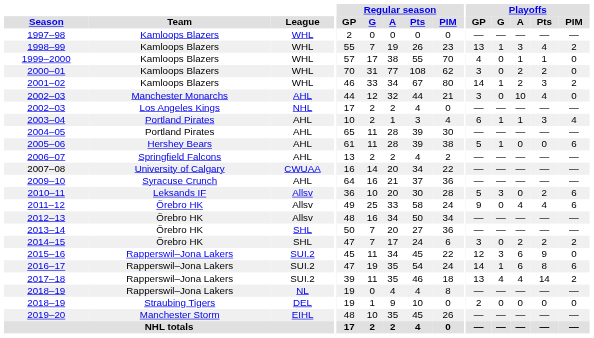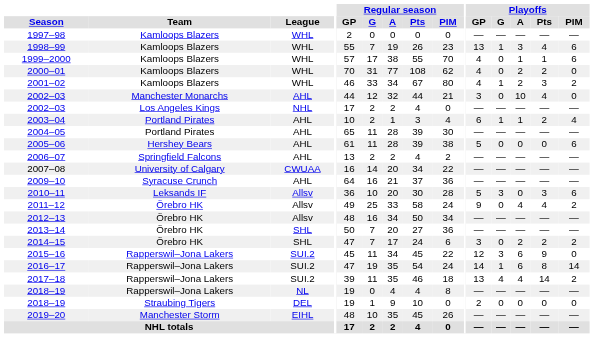1998–99 | Playoffs / PIM: 2 -> 6
1999–2000 | Playoffs / PIM: 0 -> 6
2000–01 | Playoffs / GP: 3 -> 4
2001–02 | Playoffs / GP: 14 -> 4
2003–04 | Playoffs / Pts: 3 -> 2
2005–06 | Playoffs / G: 1 -> 0
2010–11 | Playoffs / Pts: 2 -> 3
2011–12 | Playoffs / PIM: 6 -> 2
2016–17 | Playoffs / PIM: 6 -> 14
